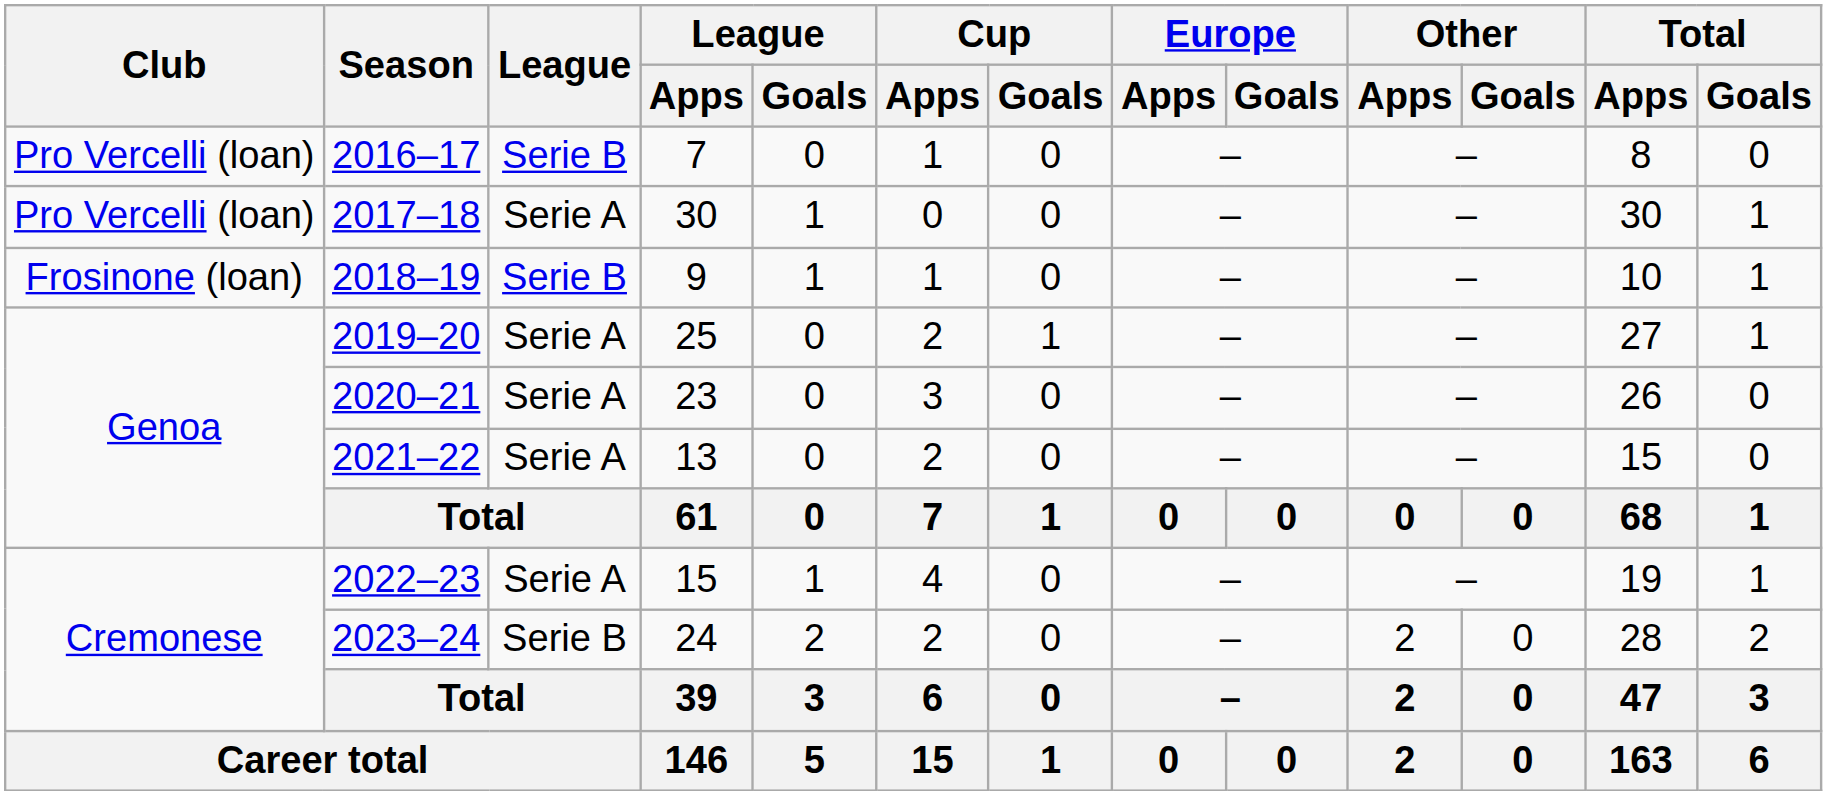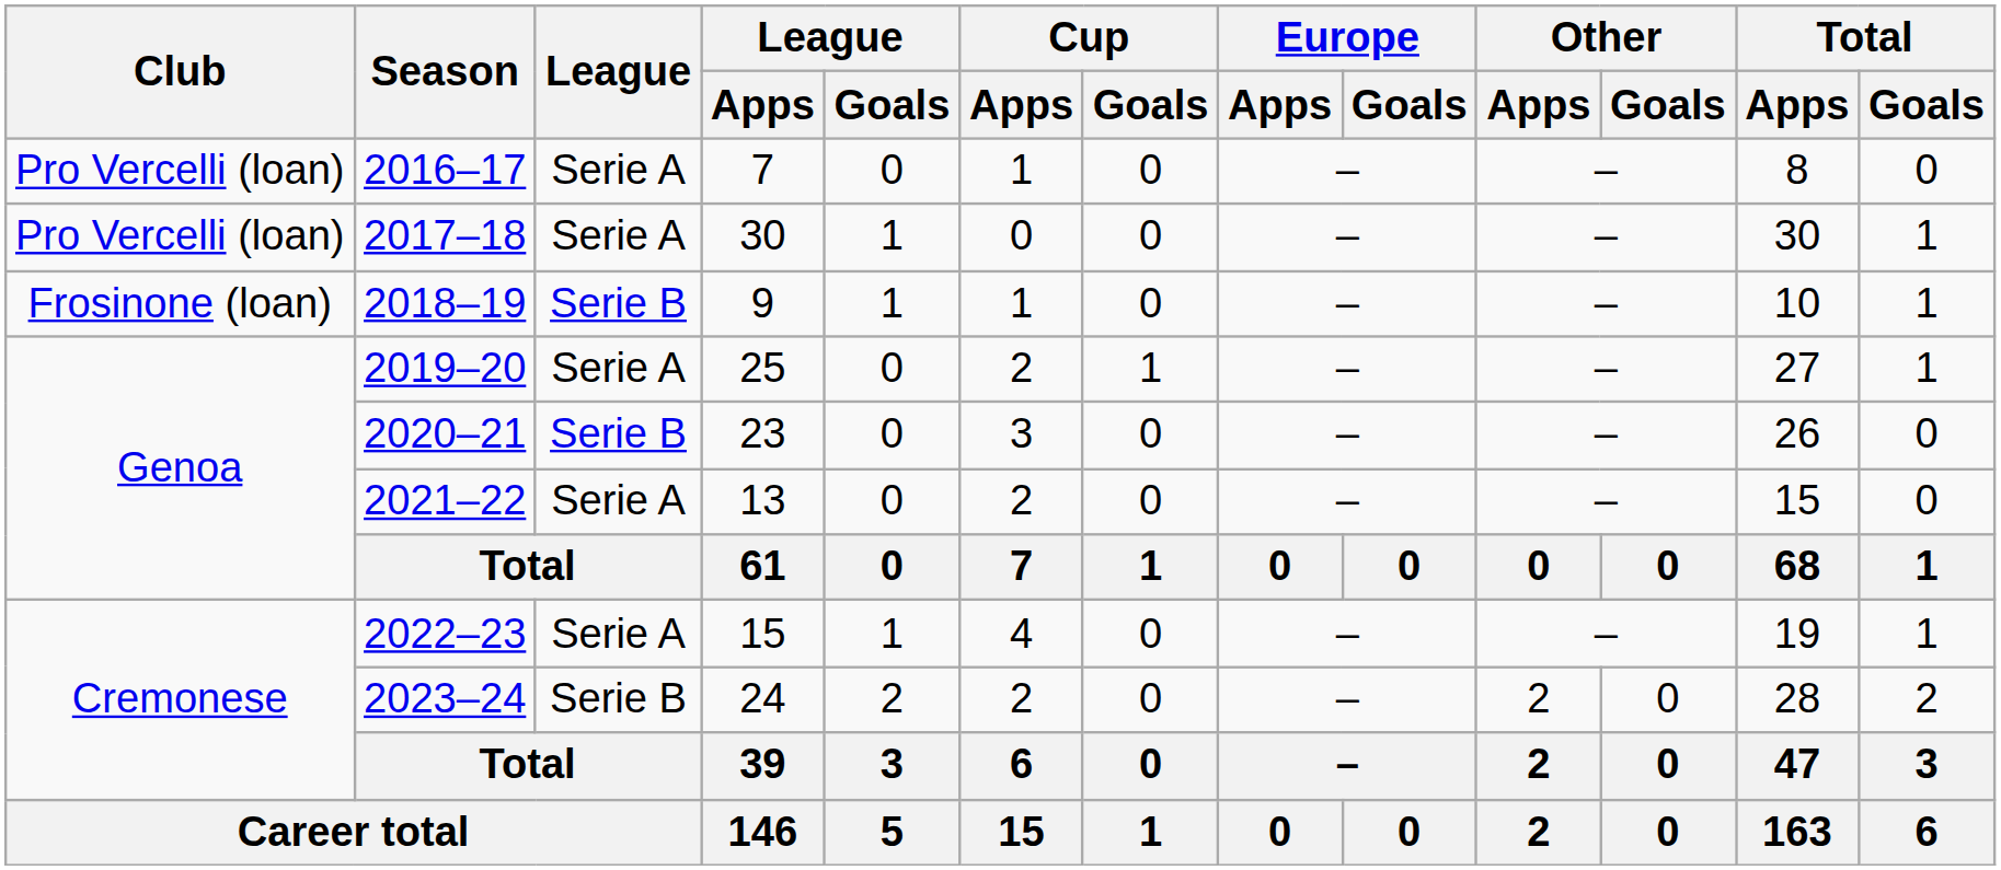2016–17 | League: Serie B -> Serie A
2020–21 | League: Serie A -> Serie B
